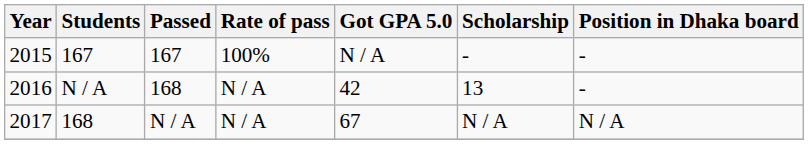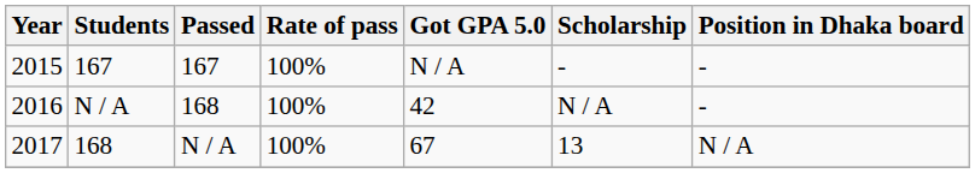2016 | Rate of pass: N / A -> 100%
2016 | Scholarship: 13 -> N / A
2017 | Rate of pass: N / A -> 100%
2017 | Scholarship: N / A -> 13
